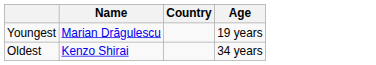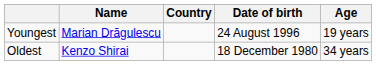+ column: Date of birth | 24 August 1996 | 18 December 1980
